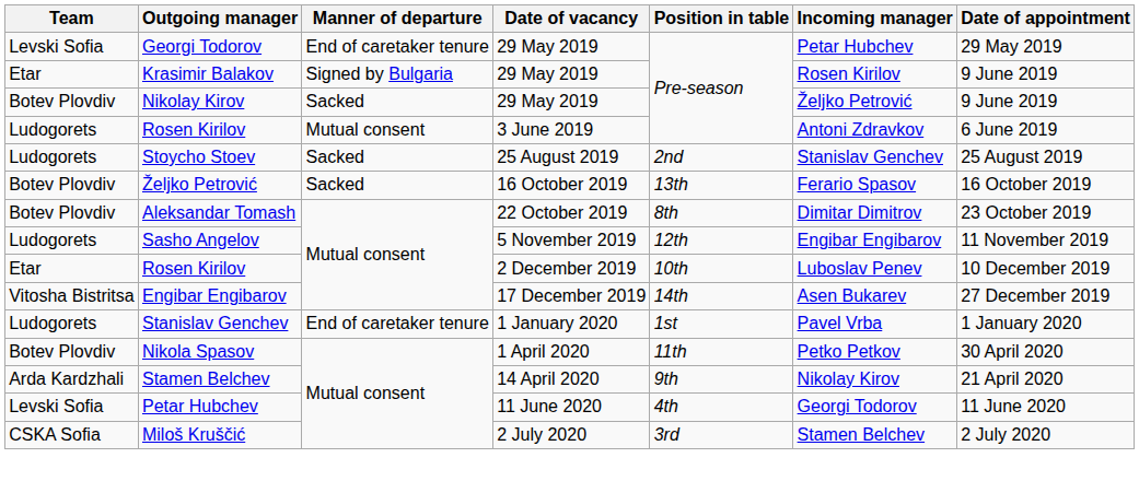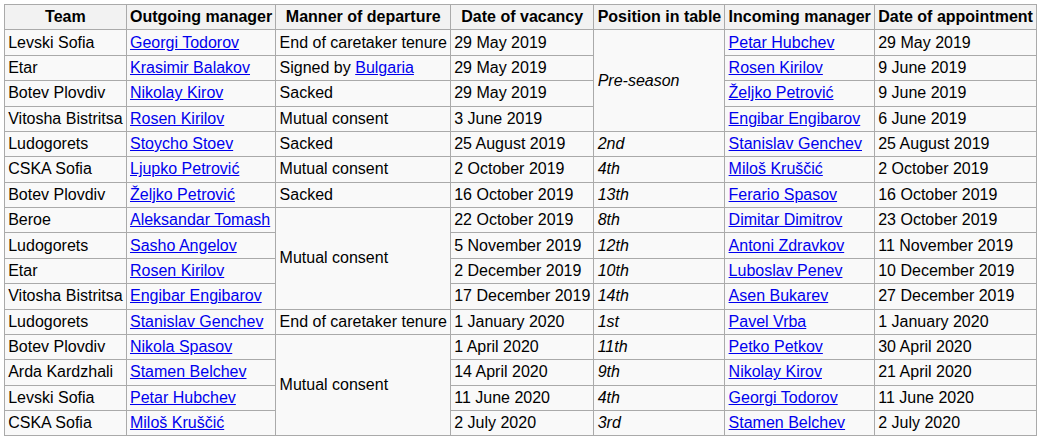Rosen Kirilov / 3 June 2019 | Team: Ludogorets -> Vitosha Bistritsa
Rosen Kirilov / 3 June 2019 | Incoming manager: Antoni Zdravkov -> Engibar Engibarov
+ row: CSKA Sofia | Ljupko Petrović | Mutual consent | 2 October 2019 | 4th | Miloš Kruščić | 2 October 2019
Aleksandar Tomash | Team: Botev Plovdiv -> Beroe
Sasho Angelov | Incoming manager: Engibar Engibarov -> Antoni Zdravkov
